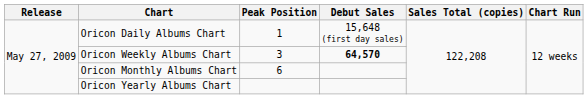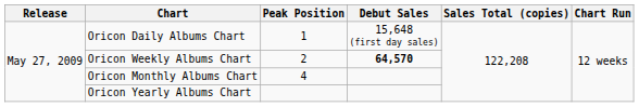Oricon Weekly Albums Chart | Peak Position: 3 -> 2
Oricon Monthly Albums Chart | Peak Position: 6 -> 4
